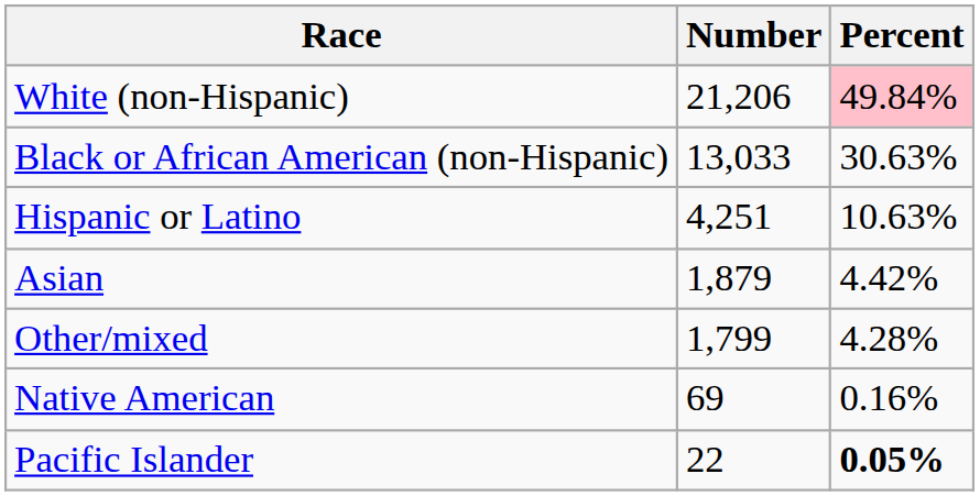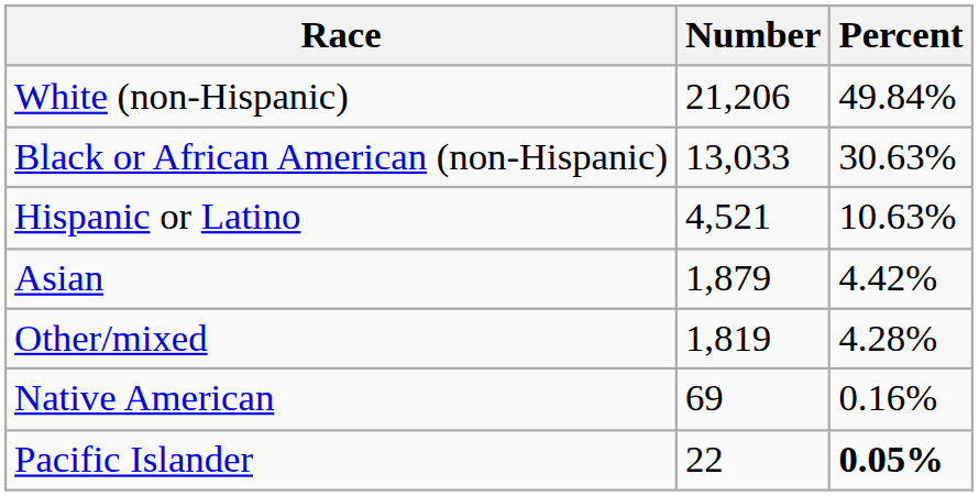White (non-Hispanic) | Percent: pink background -> no background
Hispanic or Latino | Number: 4,251 -> 4,521
Other/mixed | Number: 1,799 -> 1,819
